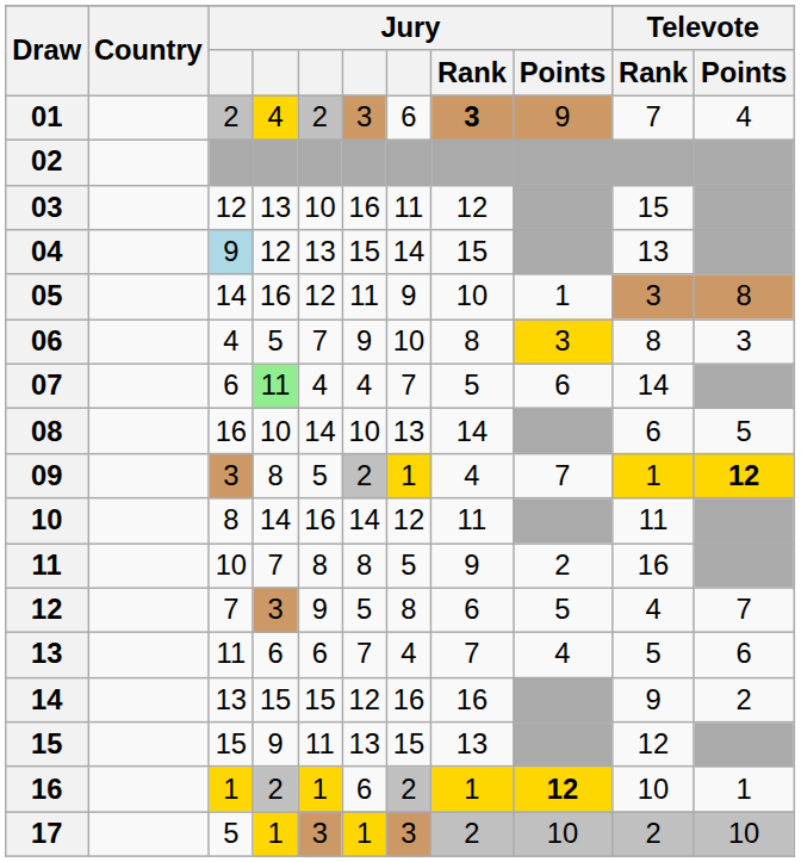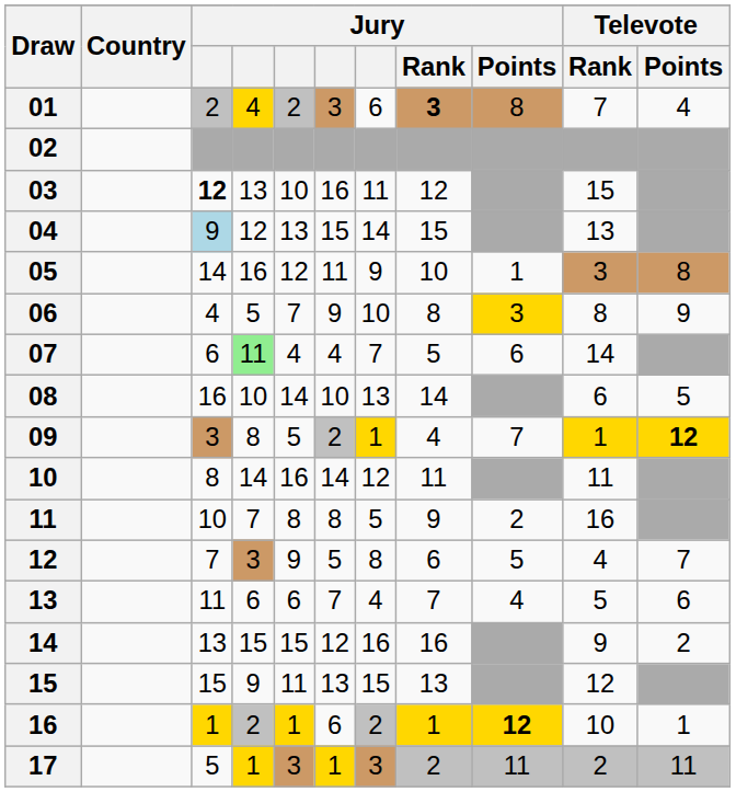01 | Jury / Points: 9 -> 8
03 | column 3: normal -> bold
06 | Televote / Points: 3 -> 9
17 | Jury / Points: 10 -> 11
17 | Televote / Points: 10 -> 11
